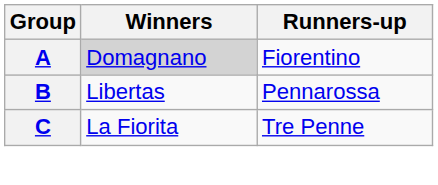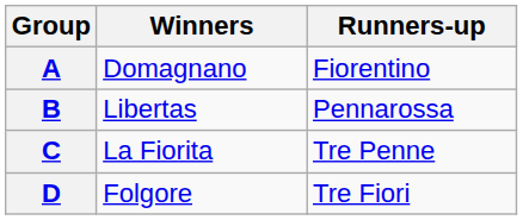A | Winners: lightgrey background -> no background
+ row: D | Folgore | Tre Fiori
